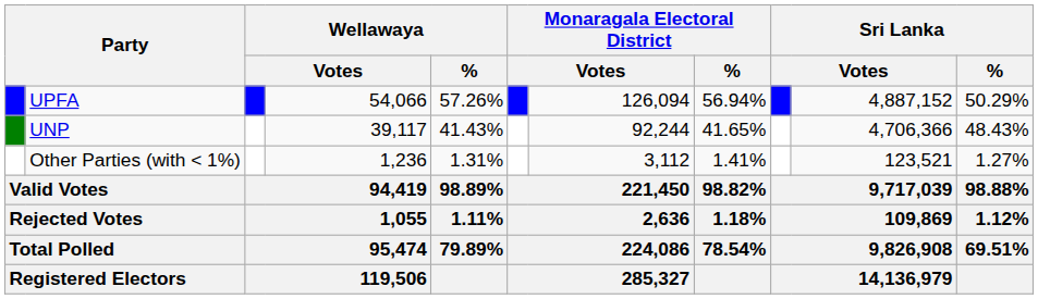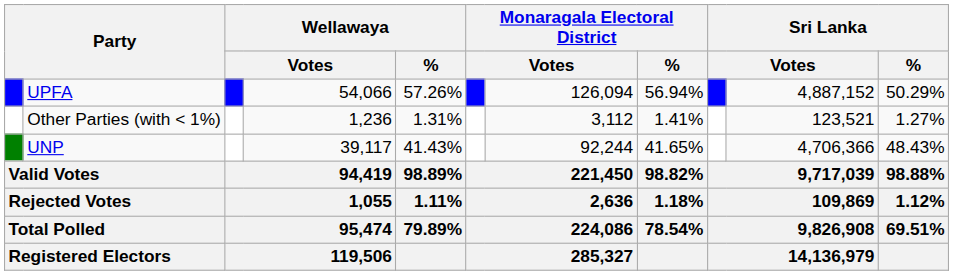rows swapped: UNP <-> Other Parties (with < 1%)
